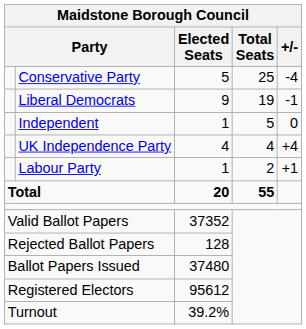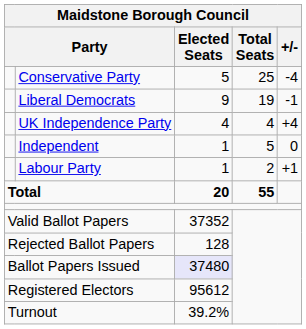rows swapped: Independent <-> UK Independence Party
Ballot Papers Issued | Elected Seats: no background -> lavender background
